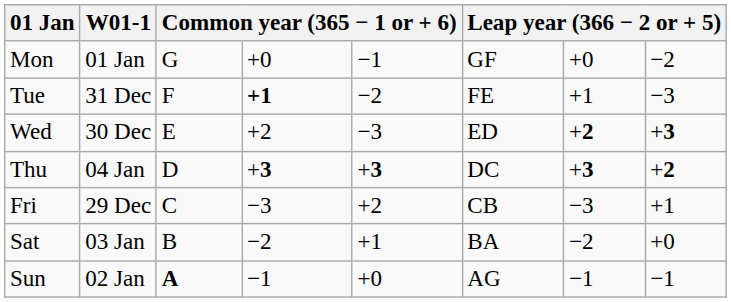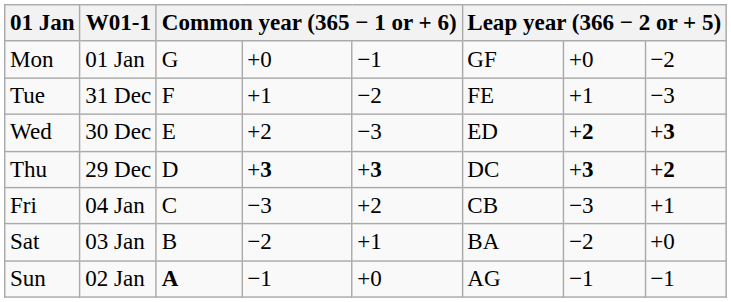Tue | column 4: bold -> normal
Thu | W01-1: 04 Jan -> 29 Dec
Fri | W01-1: 29 Dec -> 04 Jan
